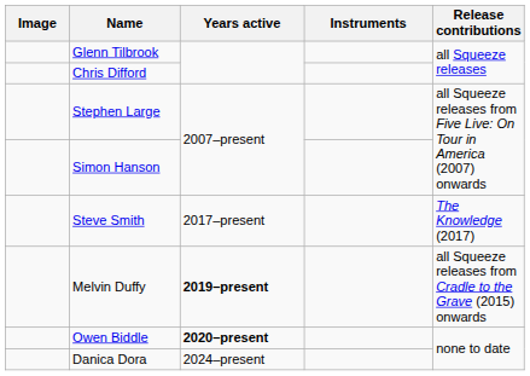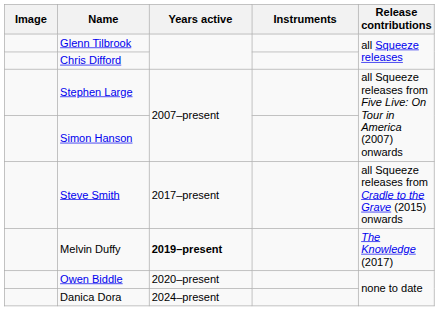Steve Smith | Release contributions: The Knowledge (2017) -> all Squeeze releases from Cradle to the Grave (2015) onwards
Melvin Duffy | Release contributions: all Squeeze releases from Cradle to the Grave (2015) onwards -> The Knowledge (2017)
Owen Biddle | Years active: bold -> normal
